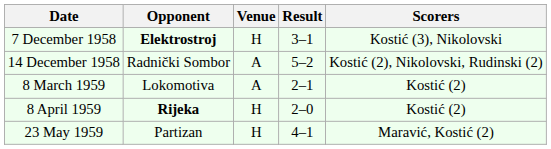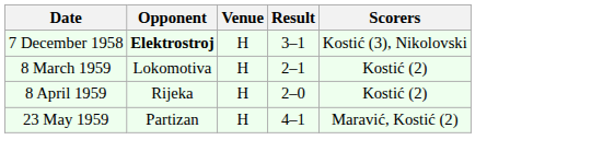- row: 14 December 1958 | Radnički Sombor | A | 5–2 | Kostić (2), Nikolovski, Rudinski (2)
8 March 1959 | Venue: A -> H
8 April 1959 | Opponent: bold -> normal
